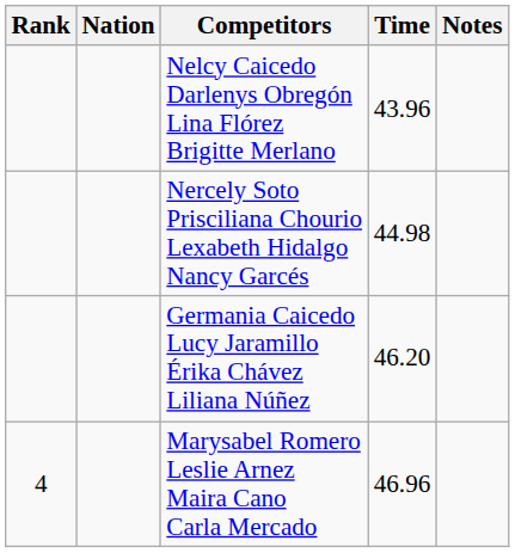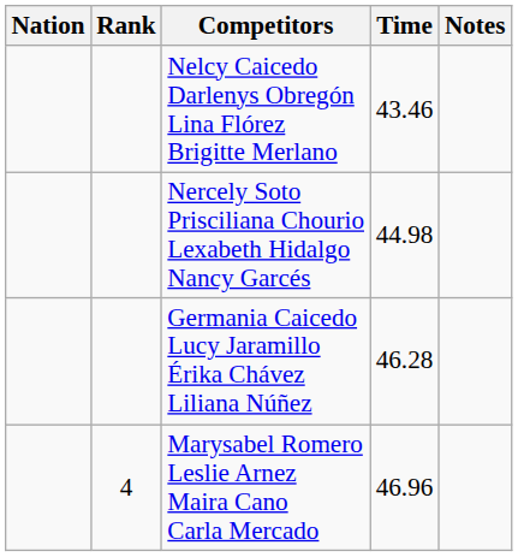columns swapped: Rank <-> Nation
Nelcy Caicedo Darlenys Obregón Lina Flórez Brigitte Merlano | Time: 43.96 -> 43.46
Germania Caicedo Lucy Jaramillo Érika Chávez Liliana Núñez | Time: 46.20 -> 46.28
